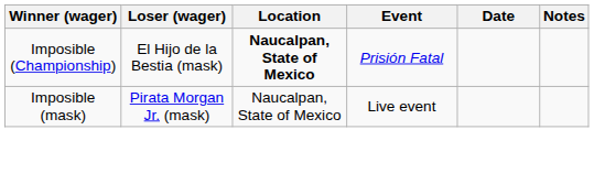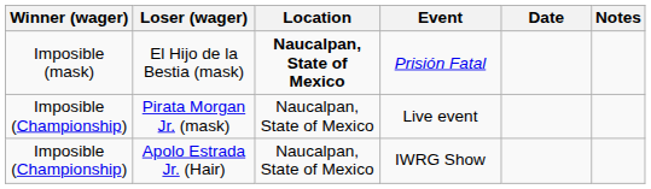El Hijo de la Bestia (mask) | Winner (wager): Imposible (Championship) -> Imposible (mask)
Pirata Morgan Jr. (mask) | Winner (wager): Imposible (mask) -> Imposible (Championship)
+ row: Imposible (Championship) | Apolo Estrada Jr. (Hair) | Naucalpan, State of Mexico | IWRG Show
